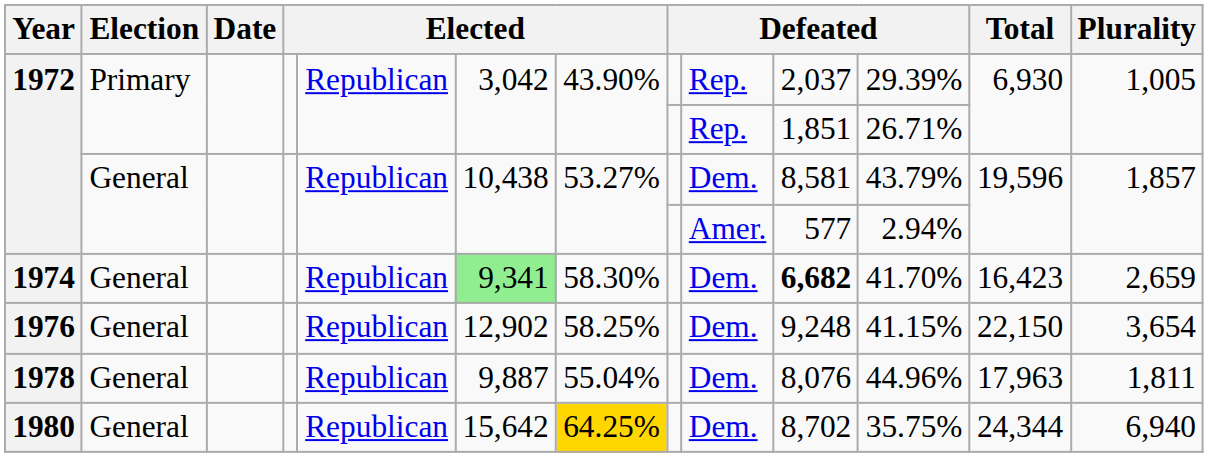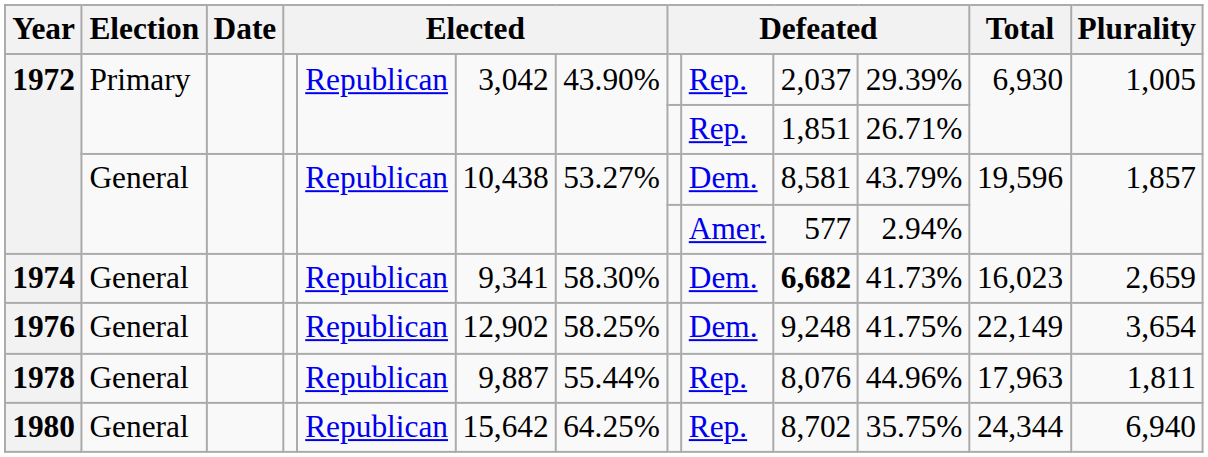1974 | column 6: lightgreen background -> no background
1974 | column 11: 41.70% -> 41.73%
1974 | Total: 16,423 -> 16,023
1976 | column 11: 41.15% -> 41.75%
1976 | Total: 22,150 -> 22,149
1978 | column 7: 55.04% -> 55.44%
1978 | column 9: Dem. -> Rep.
1980 | column 7: gold background -> no background
1980 | column 9: Dem. -> Rep.
